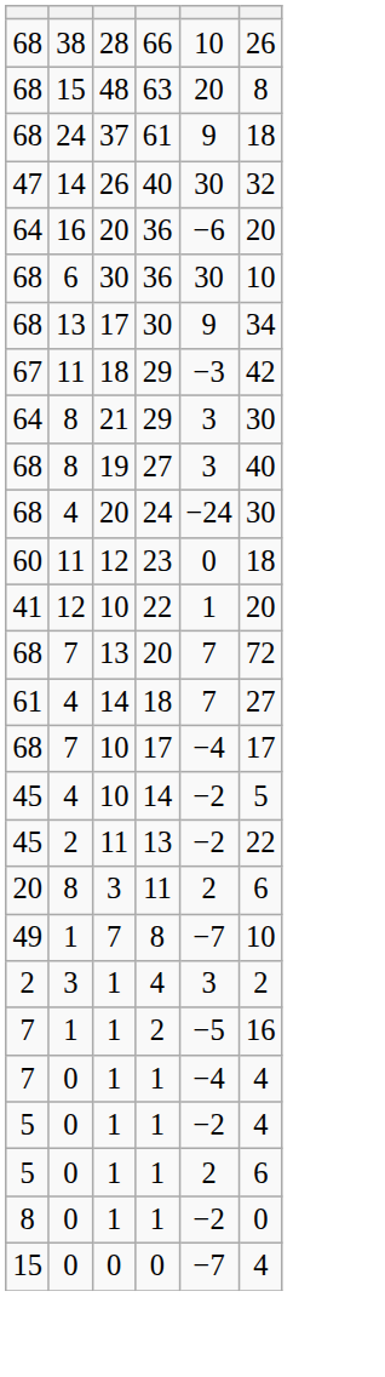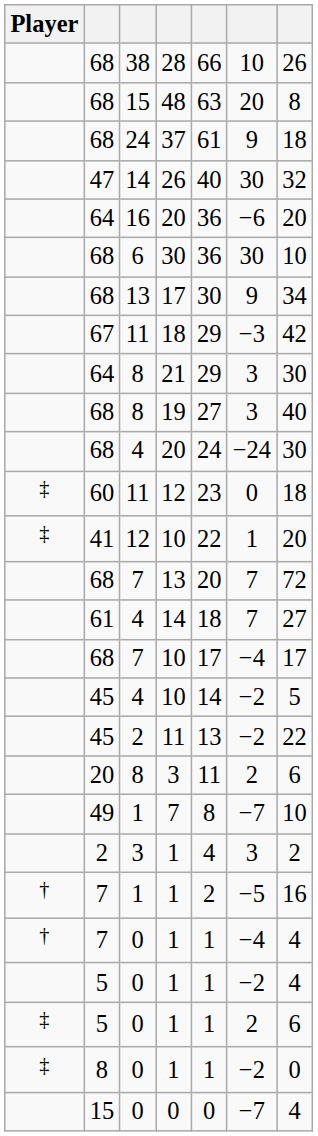+ column: Player | ‡ | ‡ | † | † | ‡ | ‡
